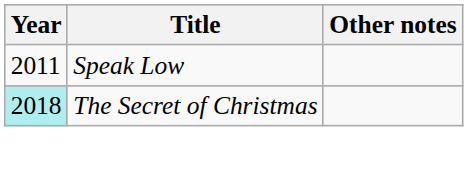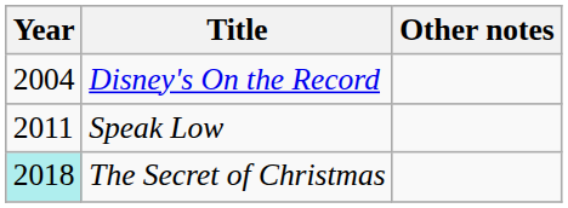+ row: 2004 | Disney's On the Record
